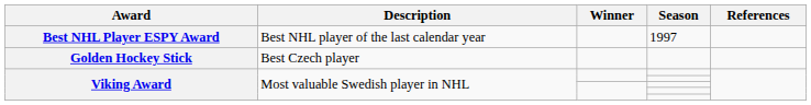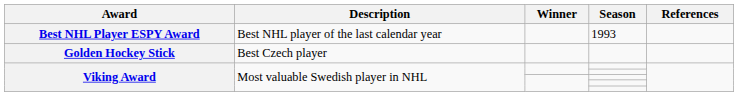Best NHL Player ESPY Award | Season: 1997 -> 1993
